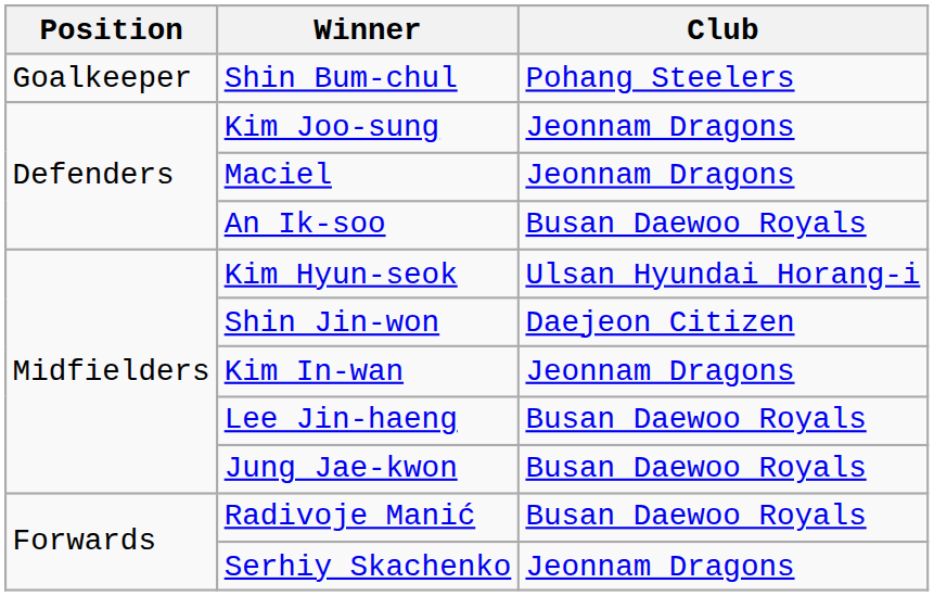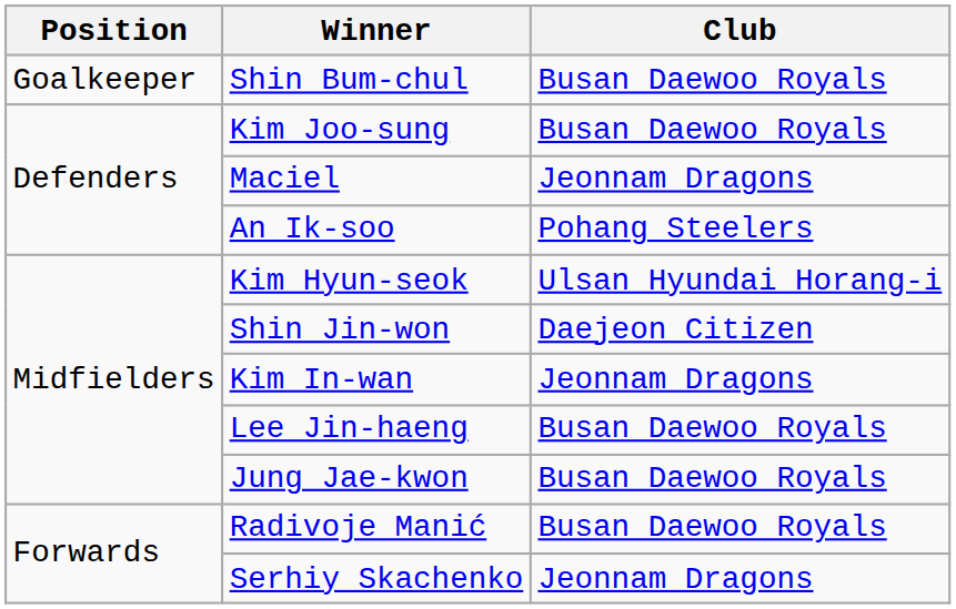Shin Bum-chul | Club: Pohang Steelers -> Busan Daewoo Royals
Kim Joo-sung | Club: Jeonnam Dragons -> Busan Daewoo Royals
An Ik-soo | Club: Busan Daewoo Royals -> Pohang Steelers
